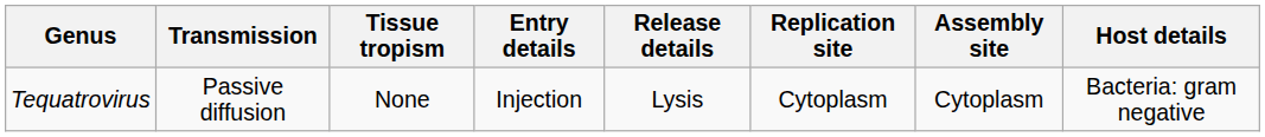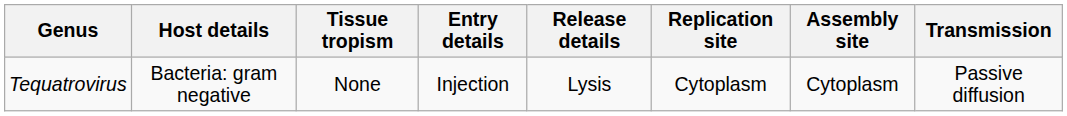columns swapped: Host details <-> Transmission
